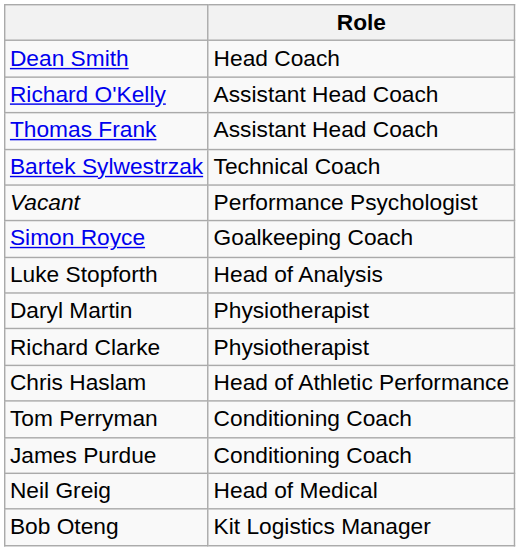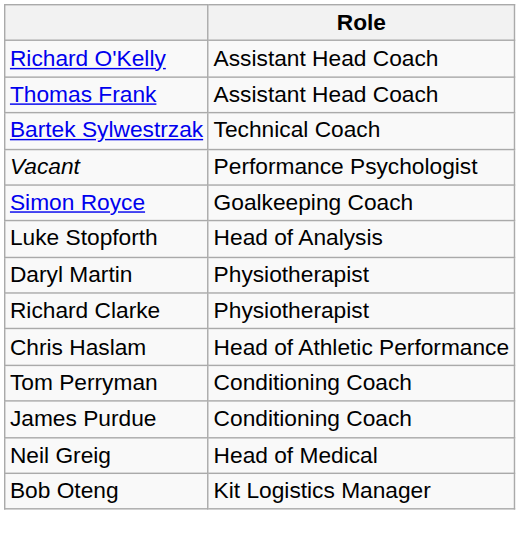- row: Dean Smith | Head Coach
